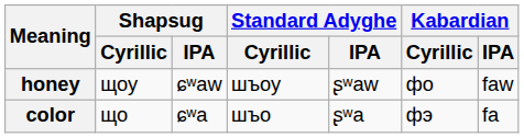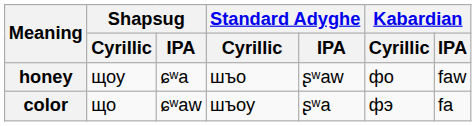honey | Shapsug / IPA: ɕʷaw -> ɕʷa
honey | Standard Adyghe / Cyrillic: шъоу -> шъо
color | Shapsug / IPA: ɕʷa -> ɕʷaw
color | Standard Adyghe / Cyrillic: шъо -> шъоу
